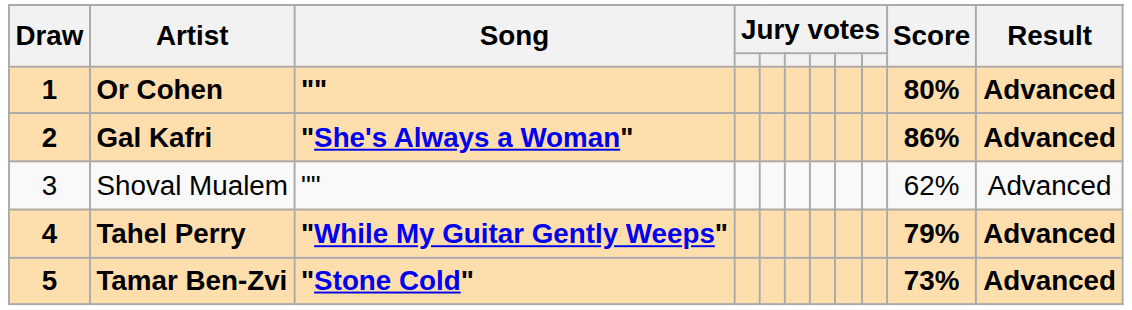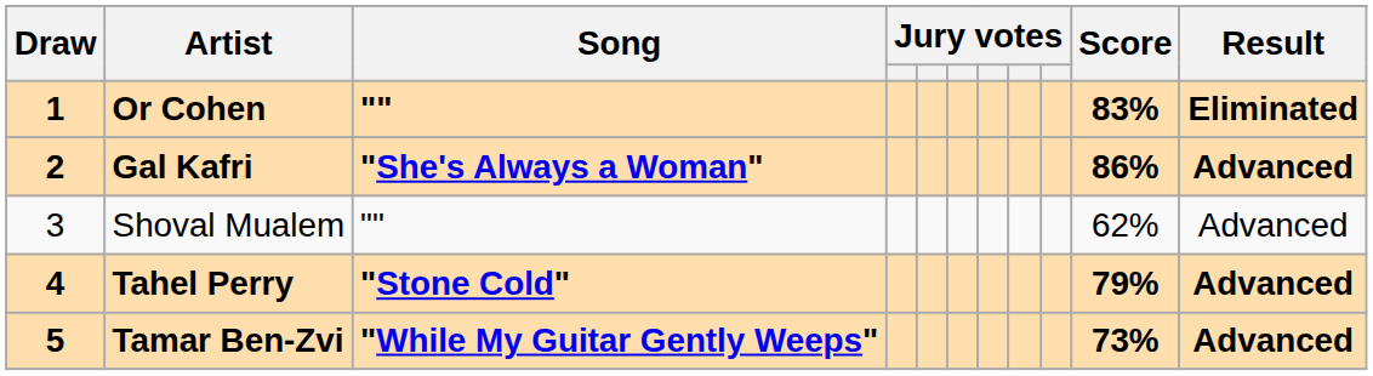Or Cohen | Score: 80% -> 83%
Or Cohen | Result: Advanced -> Eliminated
Tahel Perry | Song: "While My Guitar Gently Weeps" -> "Stone Cold"
Tamar Ben-Zvi | Song: "Stone Cold" -> "While My Guitar Gently Weeps"
